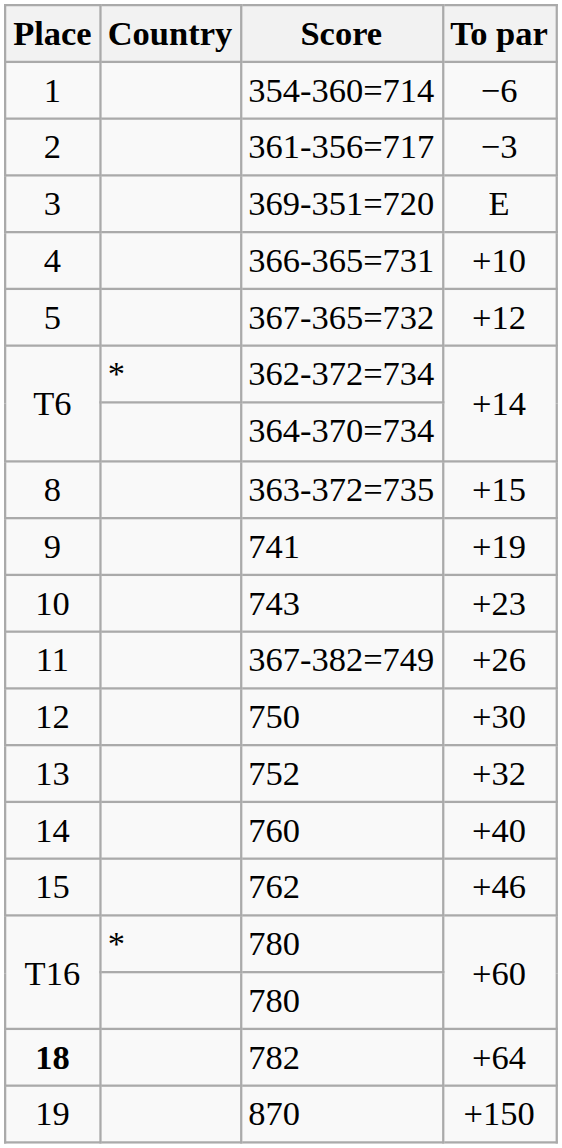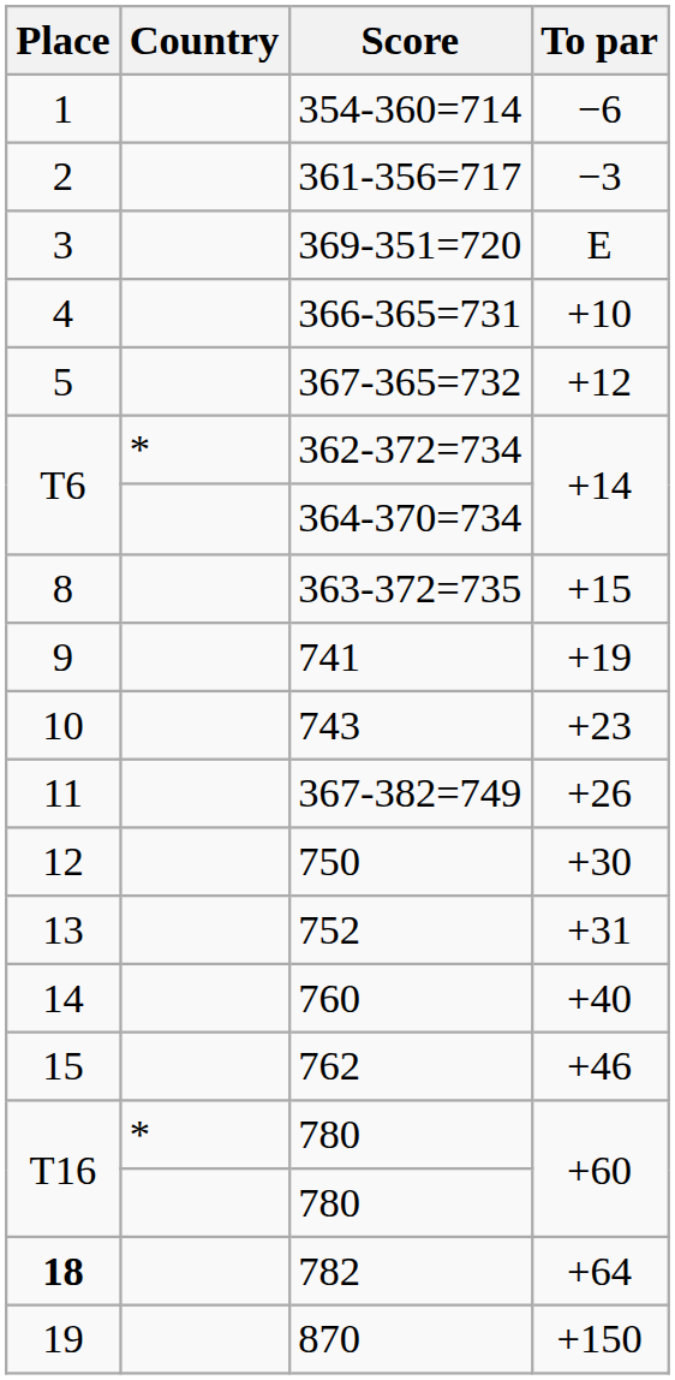752 | To par: +32 -> +31
